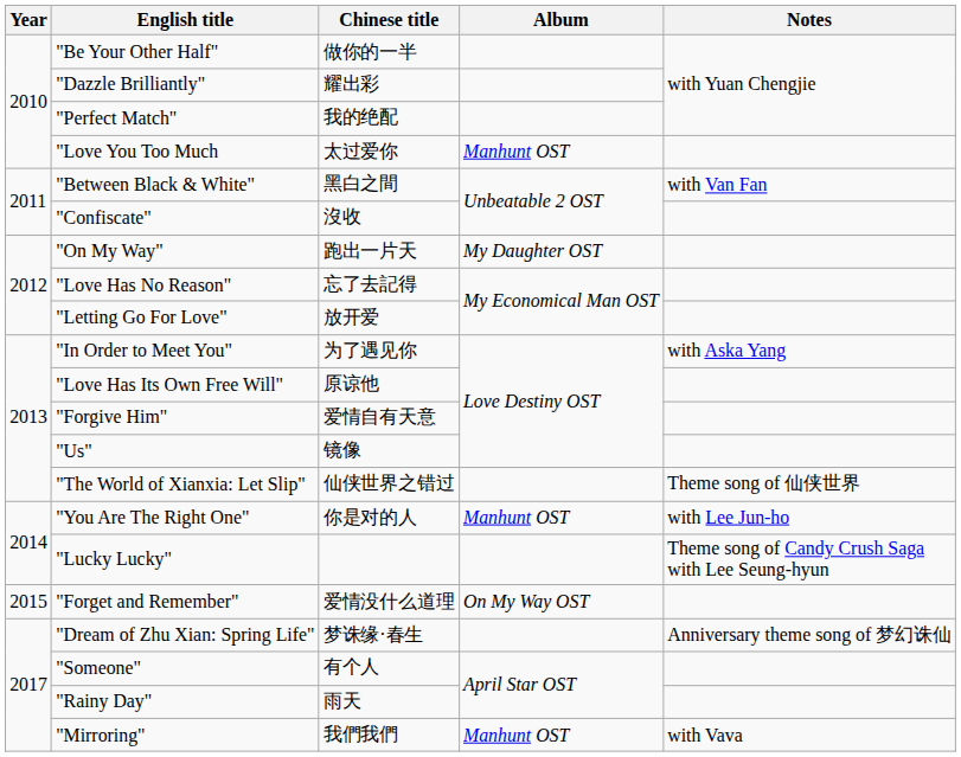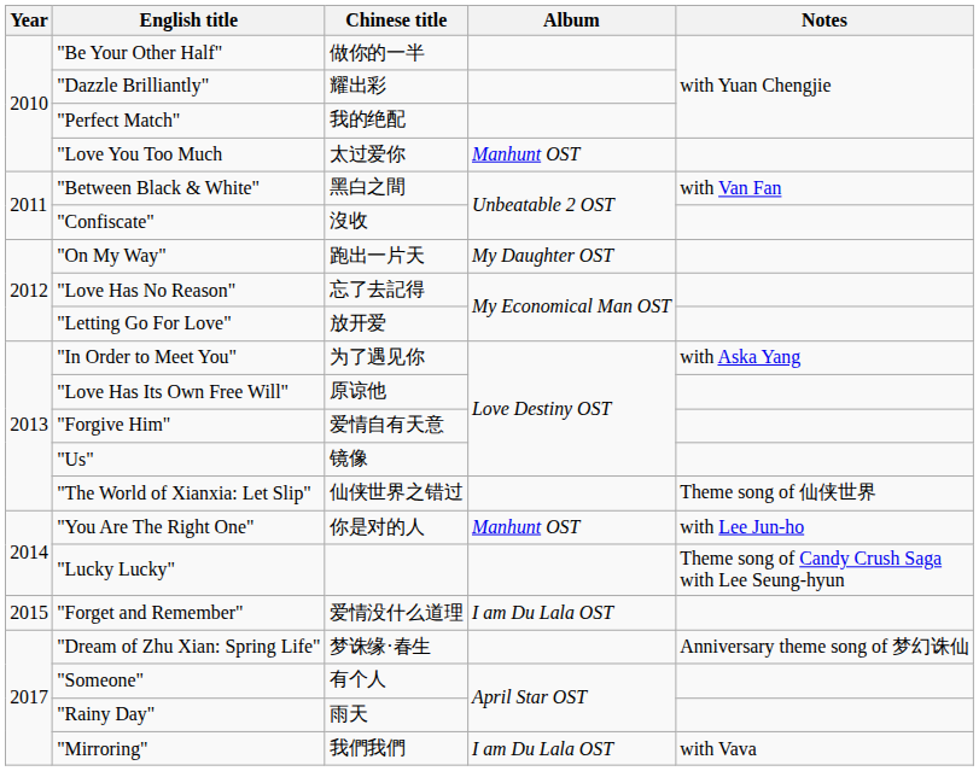"Forget and Remember" | Album: On My Way OST -> I am Du Lala OST
"Mirroring" | Album: Manhunt OST -> I am Du Lala OST
